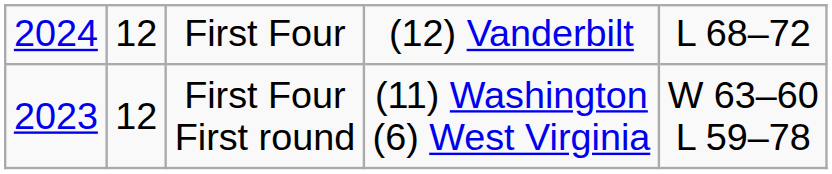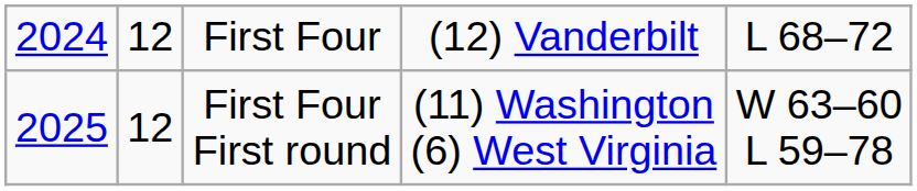First Four First round | column 1: 2023 -> 2025
